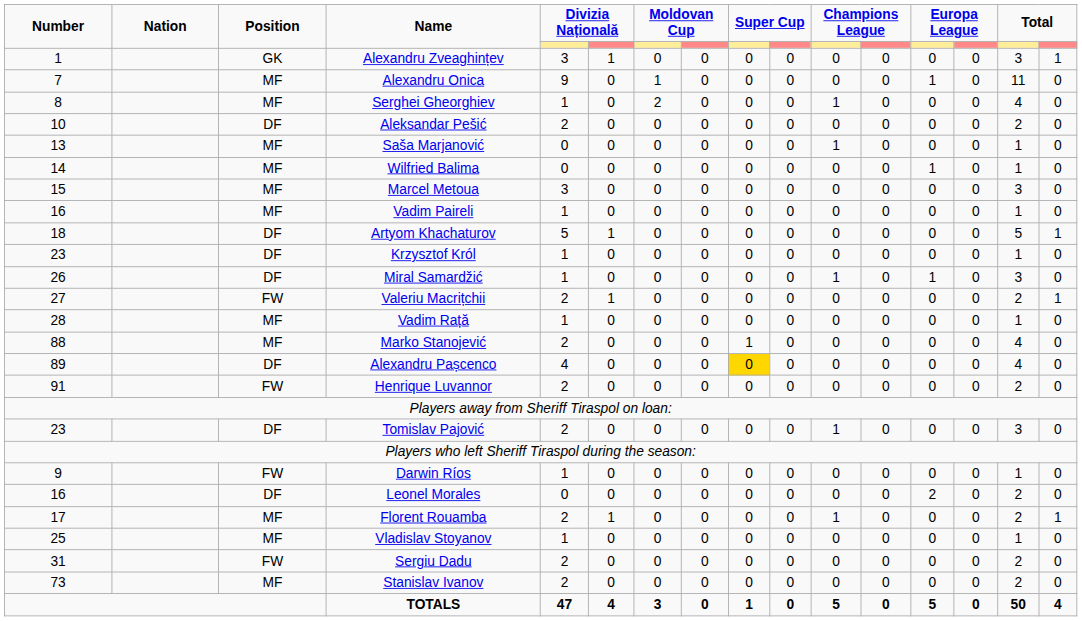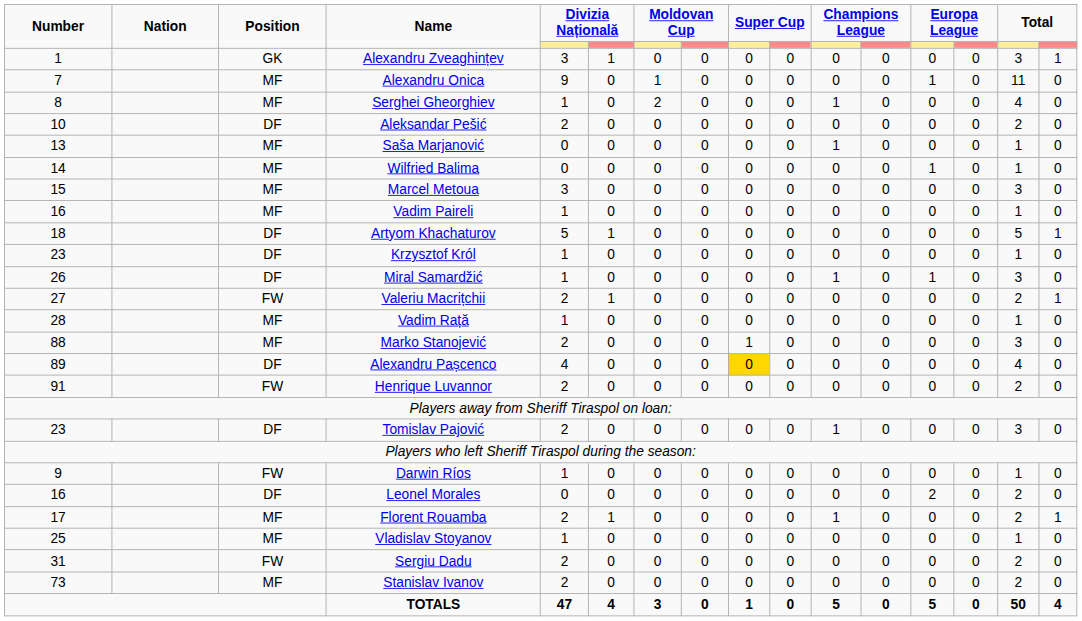Marko Stanojević | column 15: 4 -> 3
